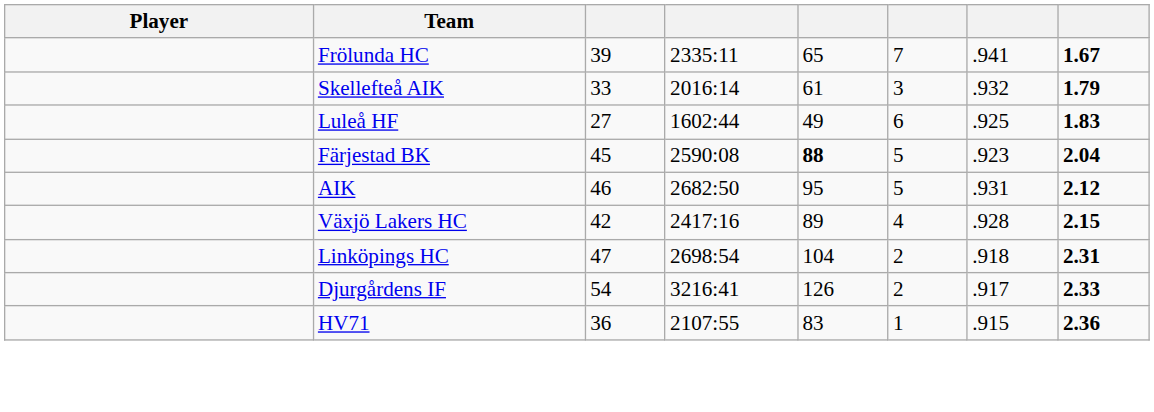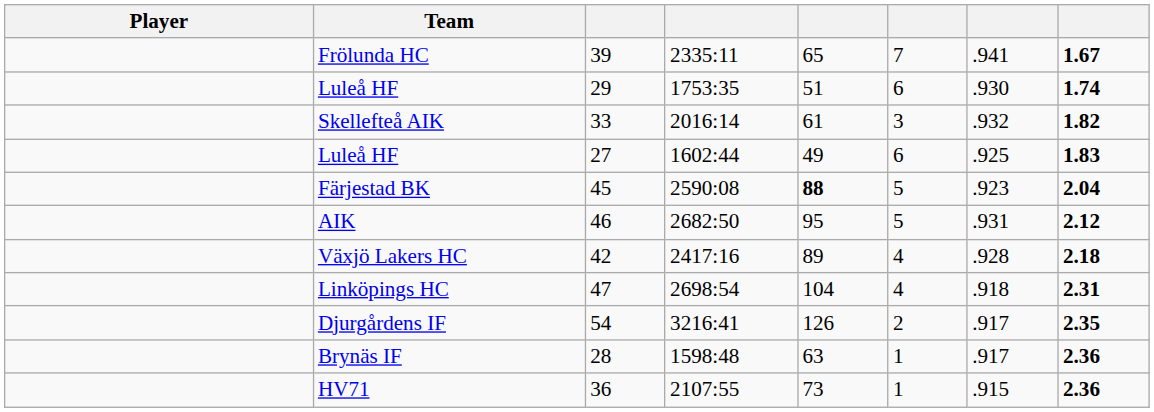+ row: Luleå HF | 29 | 1753:35 | 51 | 6 | .930 | 1.74
Skellefteå AIK | column 8: 1.79 -> 1.82
Växjö Lakers HC | column 8: 2.15 -> 2.18
Linköpings HC | column 6: 2 -> 4
Djurgårdens IF | column 8: 2.33 -> 2.35
+ row: Brynäs IF | 28 | 1598:48 | 63 | 1 | .917 | 2.36
HV71 | column 5: 83 -> 73
